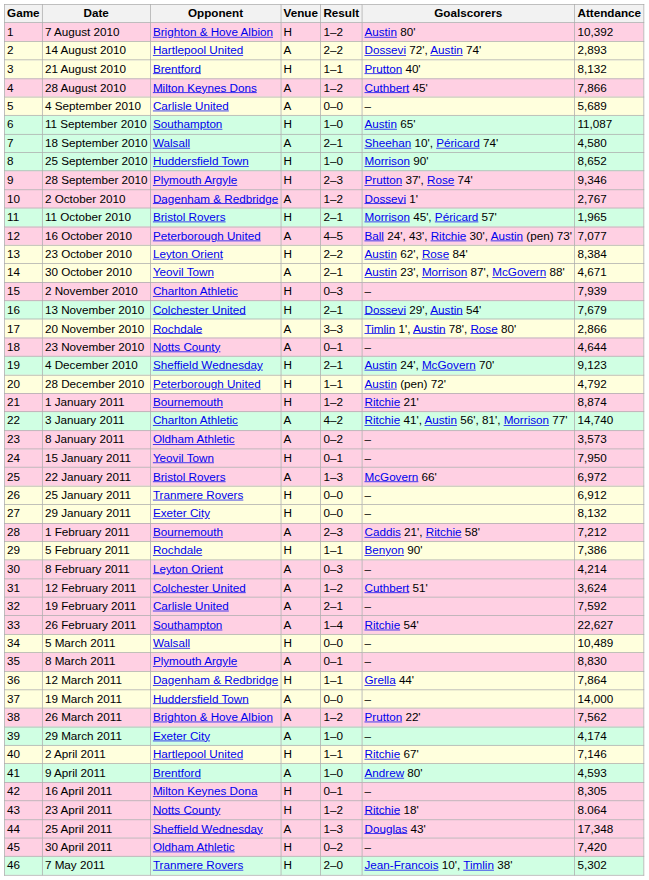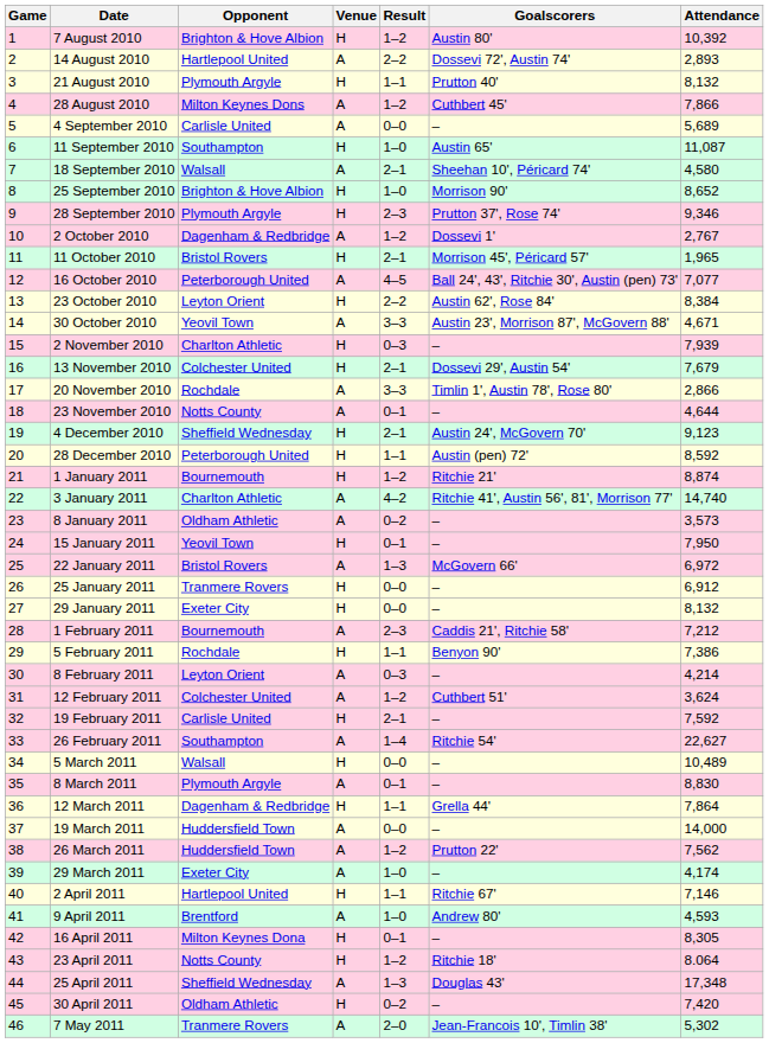21 August 2010 | Opponent: Brentford -> Plymouth Argyle
25 September 2010 | Opponent: Huddersfield Town -> Brighton & Hove Albion
30 October 2010 | Result: 2–1 -> 3–3
28 December 2010 | Attendance: 4,792 -> 8,592
19 February 2011 | Venue: A -> H
26 March 2011 | Opponent: Brighton & Hove Albion -> Huddersfield Town
7 May 2011 | Venue: H -> A
